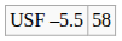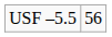USF –5.5 | column 2: 58 -> 56
